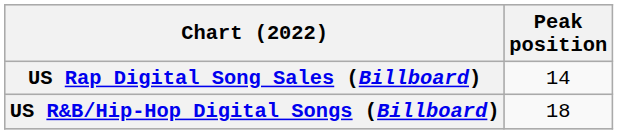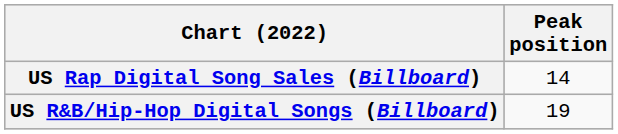US R&B/Hip-Hop Digital Songs (Billboard) | Peak position: 18 -> 19
